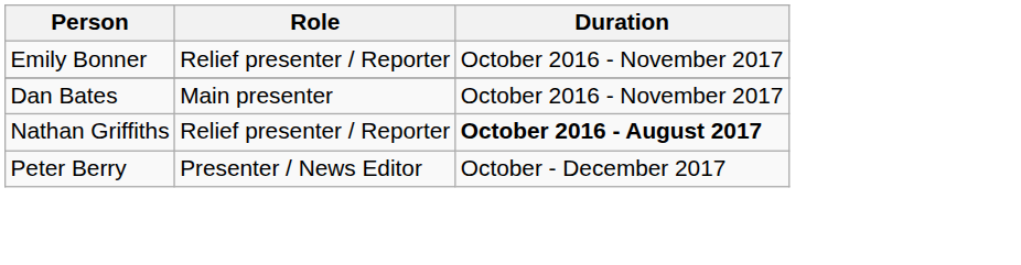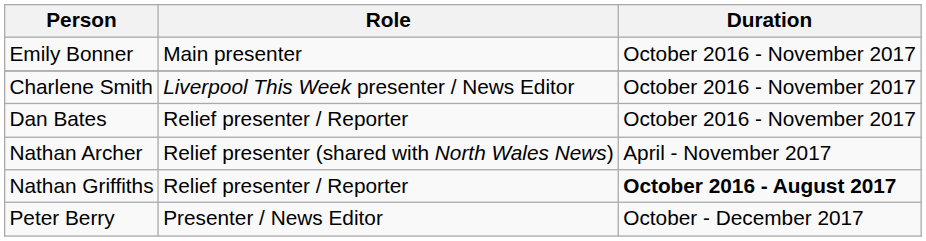Emily Bonner | Role: Relief presenter / Reporter -> Main presenter
+ row: Charlene Smith | Liverpool This Week presenter / News Editor | October 2016 - November 2017
Dan Bates | Role: Main presenter -> Relief presenter / Reporter
+ row: Nathan Archer | Relief presenter (shared with North Wales News) | April - November 2017
